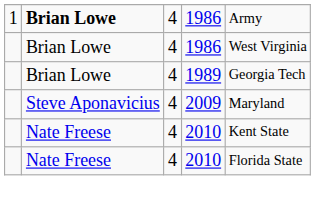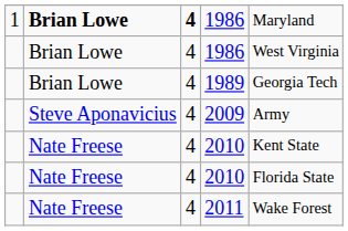1 / 1986 | column 3: normal -> bold
1 / 1986 | column 5: Army -> Maryland
2009 | column 5: Maryland -> Army
+ row: Nate Freese | 4 | 2011 | Wake Forest
